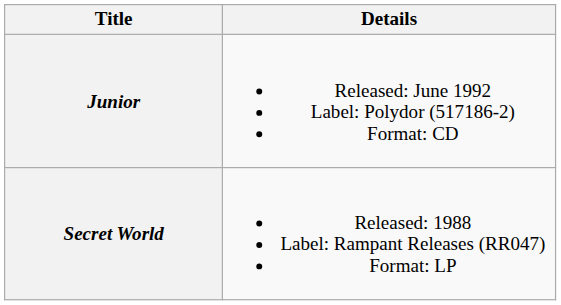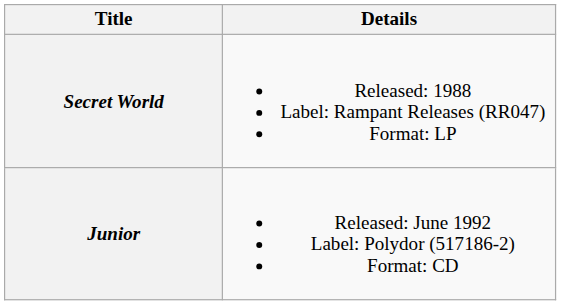rows swapped: Secret World <-> Junior
